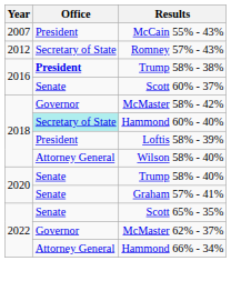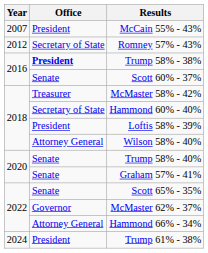McMaster 58% - 42% | Office: Governor -> Treasurer
Hammond 60% - 40% | Office: paleturquoise background -> no background
+ row: 2024 | President | Trump 61% - 38%
